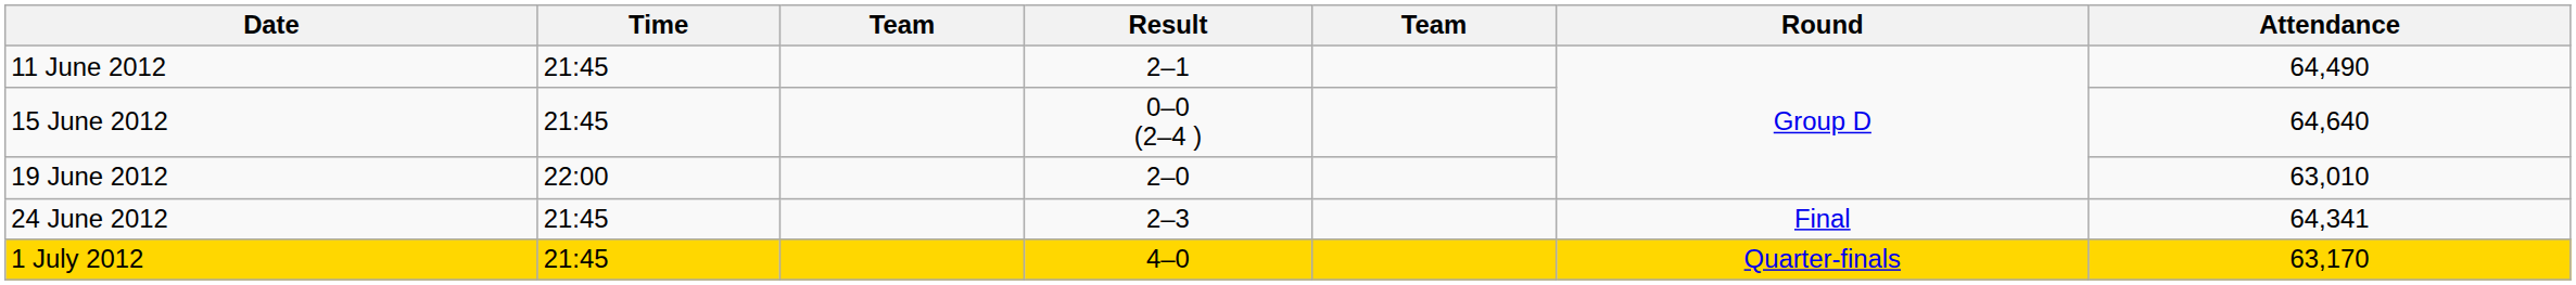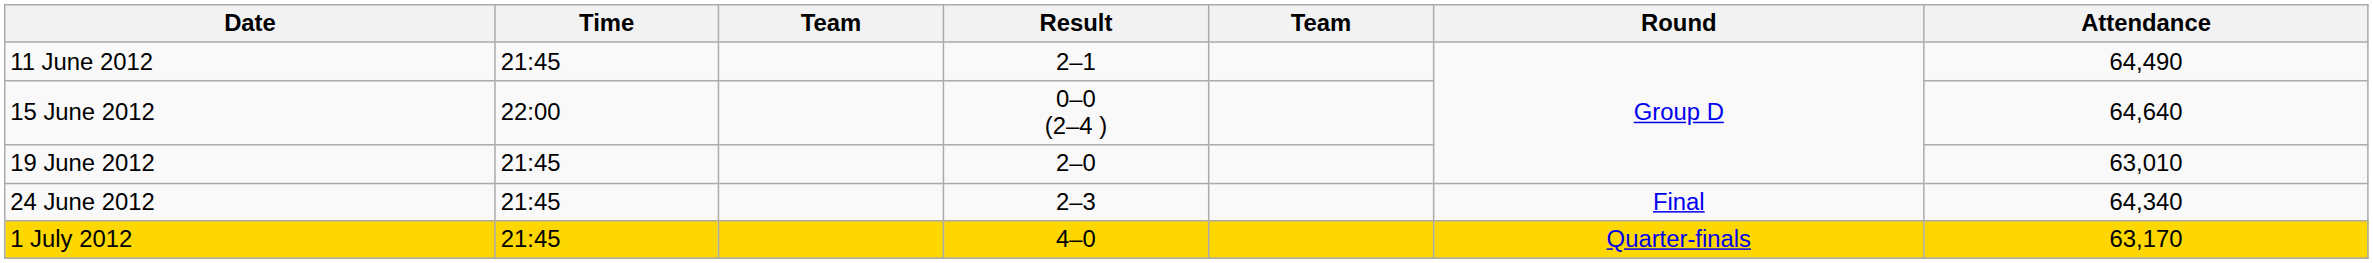15 June 2012 | Time: 21:45 -> 22:00
19 June 2012 | Time: 22:00 -> 21:45
24 June 2012 | Attendance: 64,341 -> 64,340
